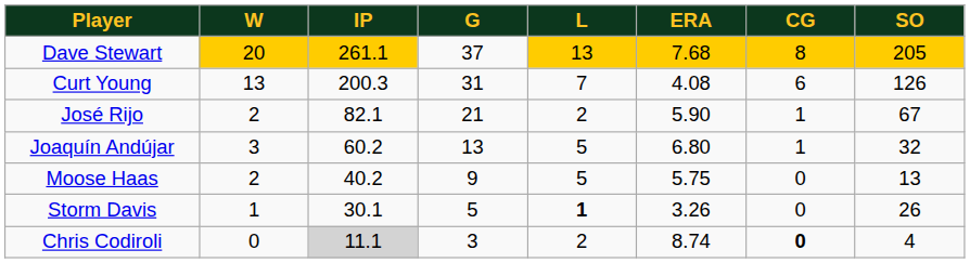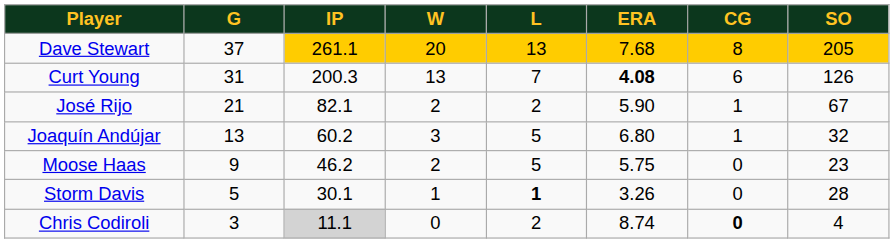columns swapped: G <-> W
Curt Young | ERA: normal -> bold
Moose Haas | IP: 40.2 -> 46.2
Moose Haas | SO: 13 -> 23
Storm Davis | SO: 26 -> 28
